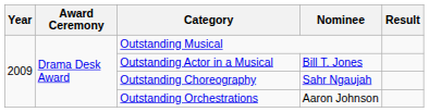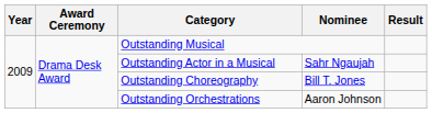Outstanding Actor in a Musical | Nominee: Bill T. Jones -> Sahr Ngaujah
Outstanding Choreography | Nominee: Sahr Ngaujah -> Bill T. Jones
